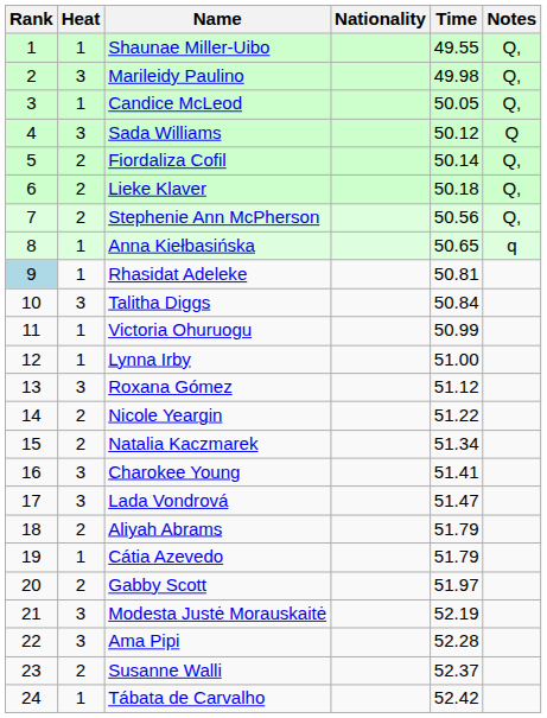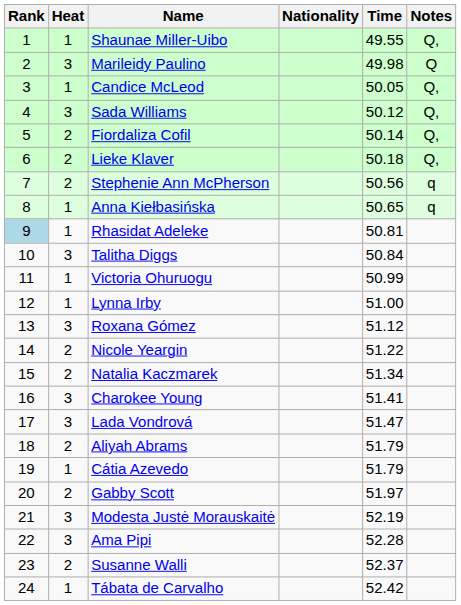Marileidy Paulino | Notes: Q, -> Q
Sada Williams | Notes: Q -> Q,
Stephenie Ann McPherson | Notes: Q, -> q
